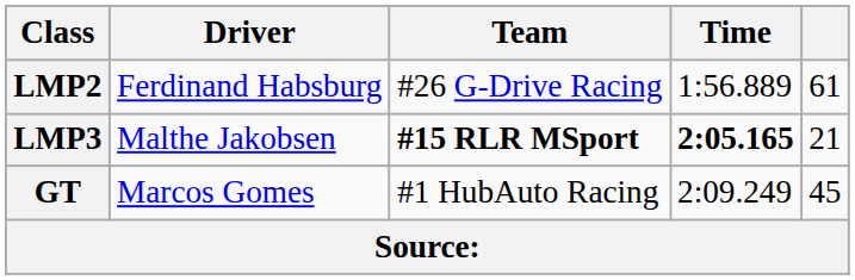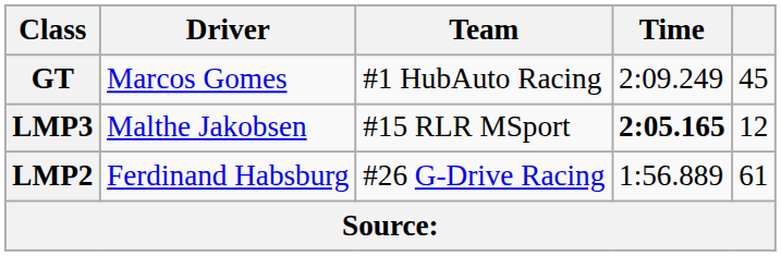rows swapped: LMP2 <-> GT
LMP3 | Team: bold -> normal
LMP3 | column 5: 21 -> 12
